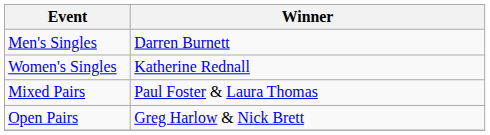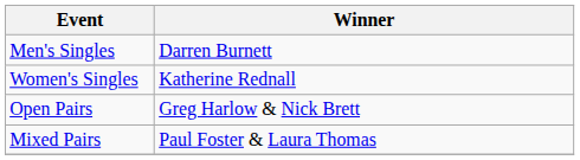rows swapped: Open Pairs <-> Mixed Pairs
